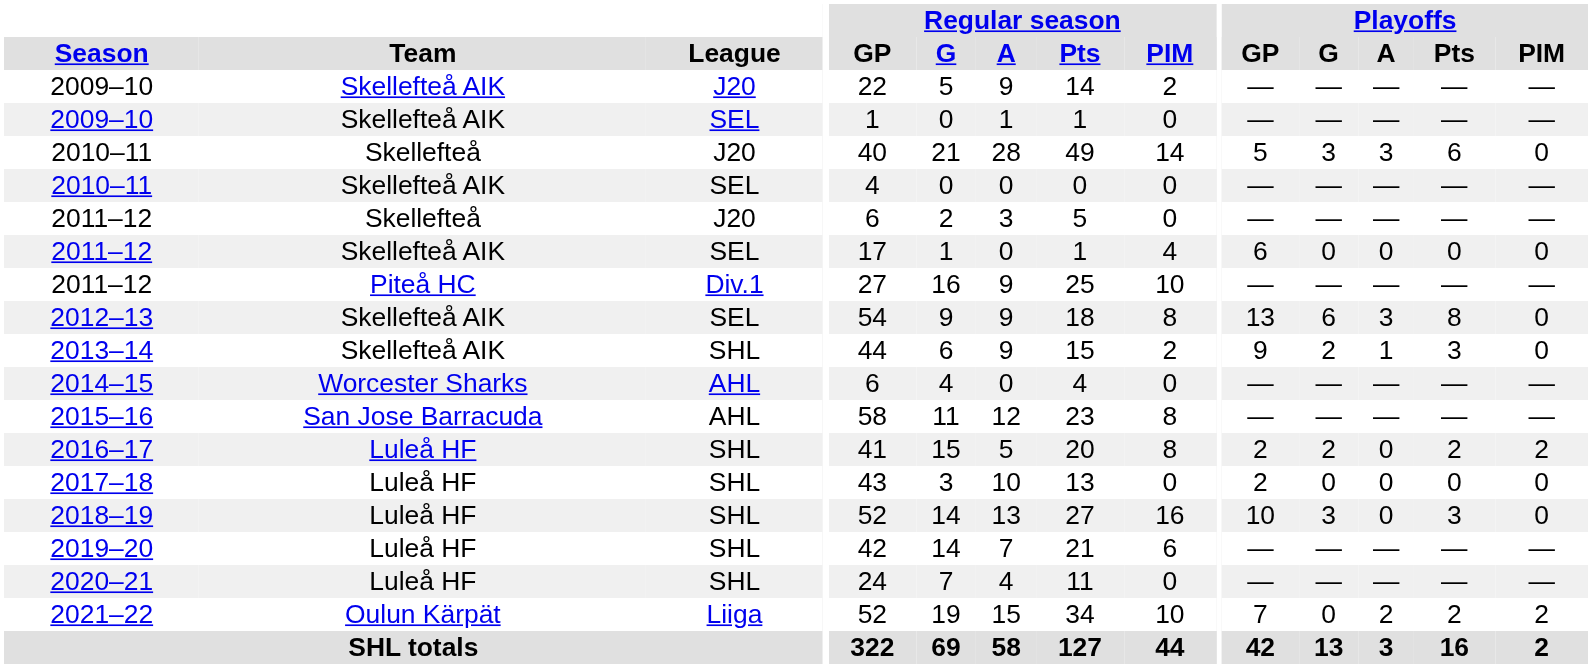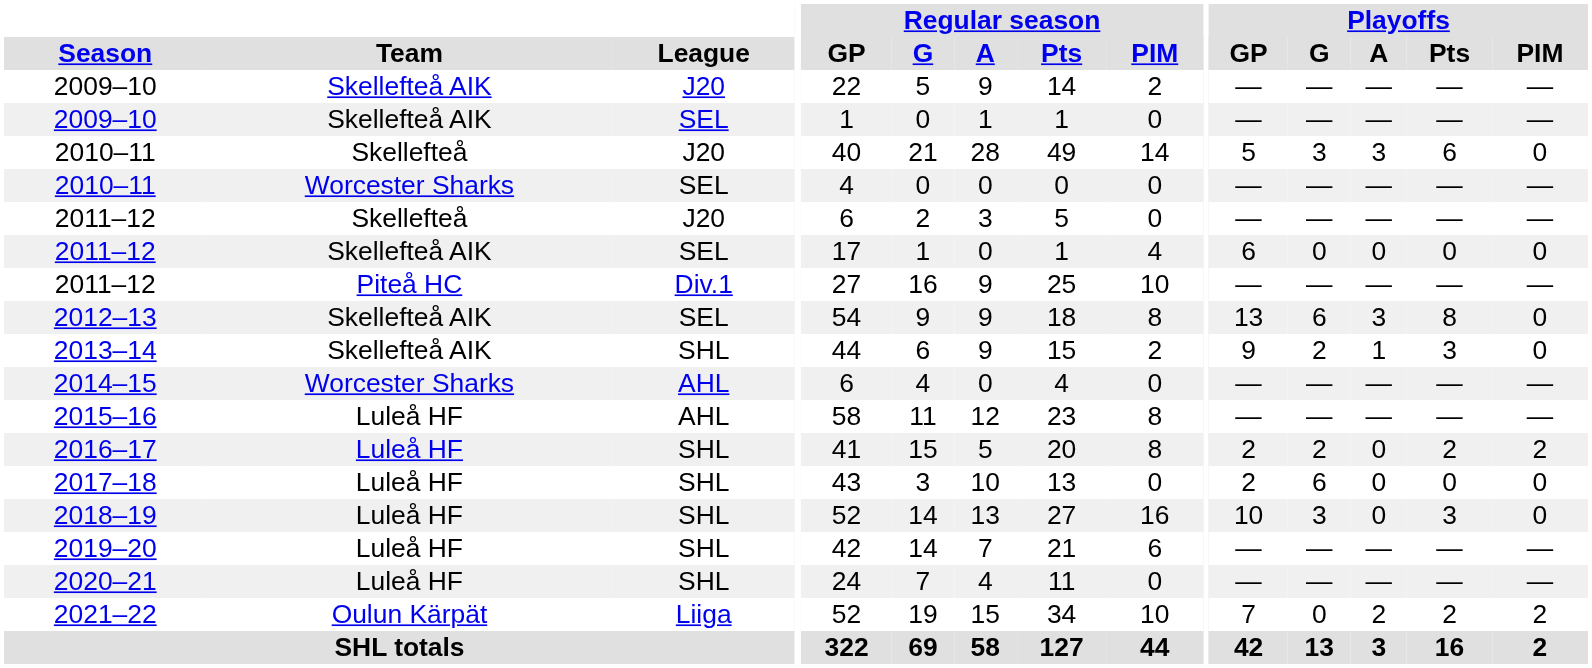2010–11 / SEL | Team: Skellefteå AIK -> Worcester Sharks
2015–16 | Team: San Jose Barracuda -> Luleå HF
2017–18 | Playoffs / G: 0 -> 6
